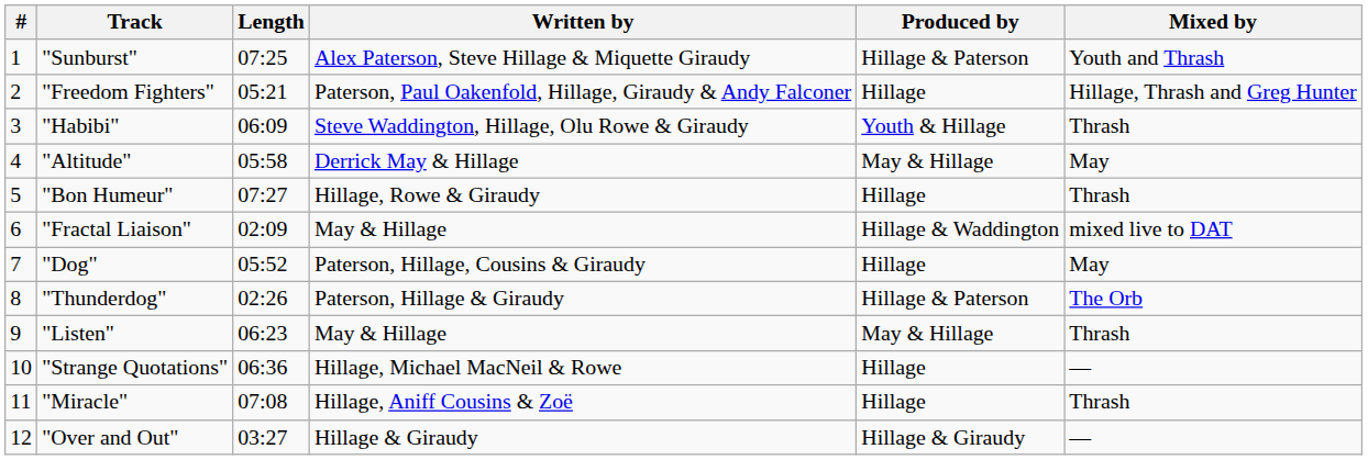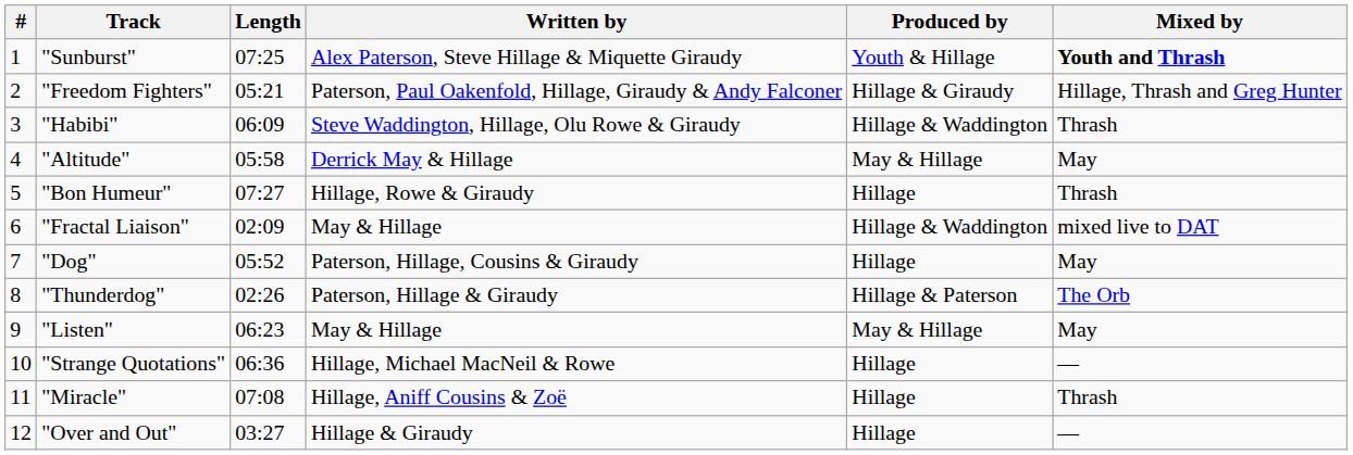"Sunburst" | Produced by: Hillage & Paterson -> Youth & Hillage
"Sunburst" | Mixed by: normal -> bold
"Freedom Fighters" | Produced by: Hillage -> Hillage & Giraudy
"Habibi" | Produced by: Youth & Hillage -> Hillage & Waddington
"Listen" | Mixed by: Thrash -> May
"Over and Out" | Produced by: Hillage & Giraudy -> Hillage
